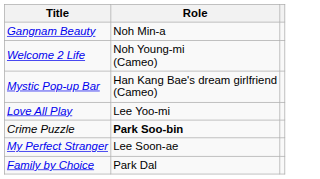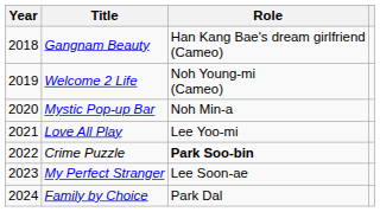+ column: Year | 2018 | 2019 | 2020 | 2021 | 2022 | 2023 | 2024
Gangnam Beauty | Role: Noh Min-a -> Han Kang Bae's dream girlfriend (Cameo)
Mystic Pop-up Bar | Role: Han Kang Bae's dream girlfriend (Cameo) -> Noh Min-a
